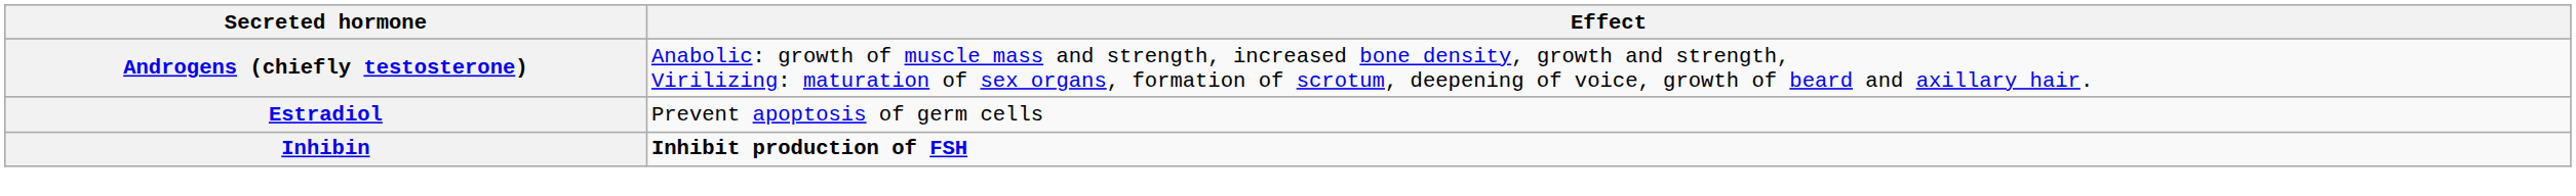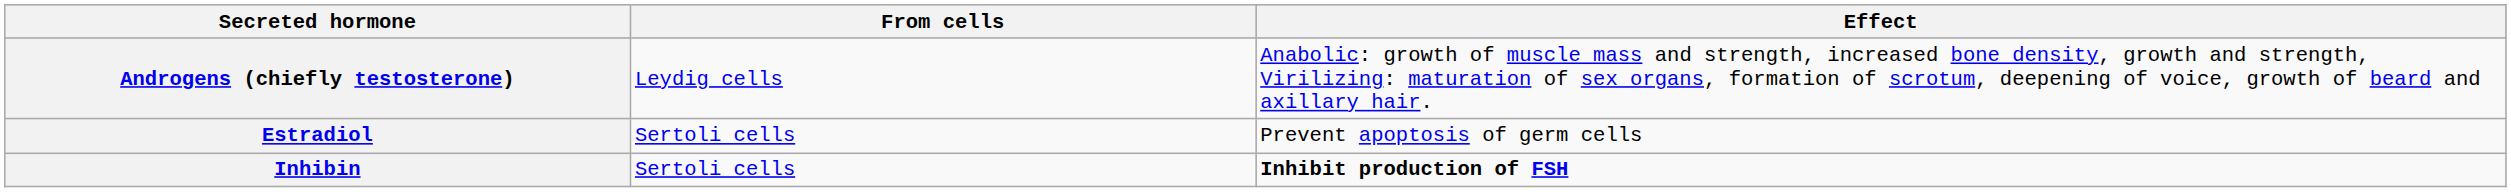+ column: From cells | Leydig cells | Sertoli cells | Sertoli cells
